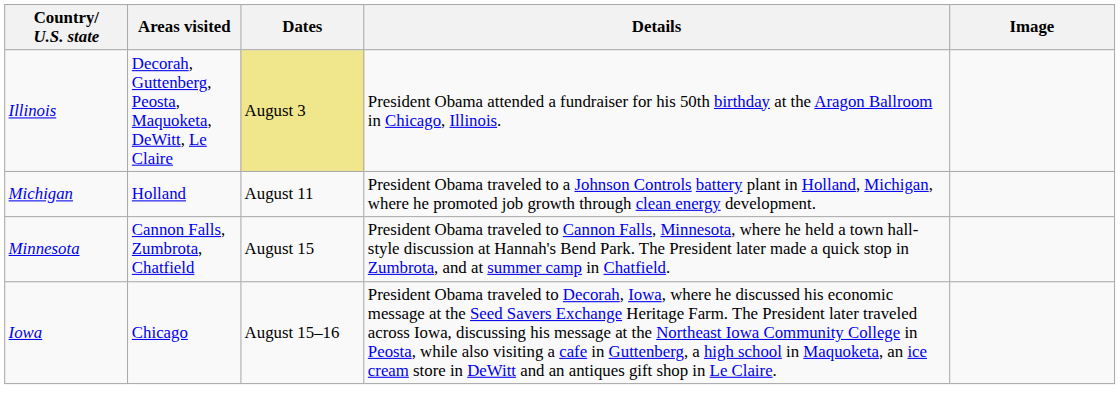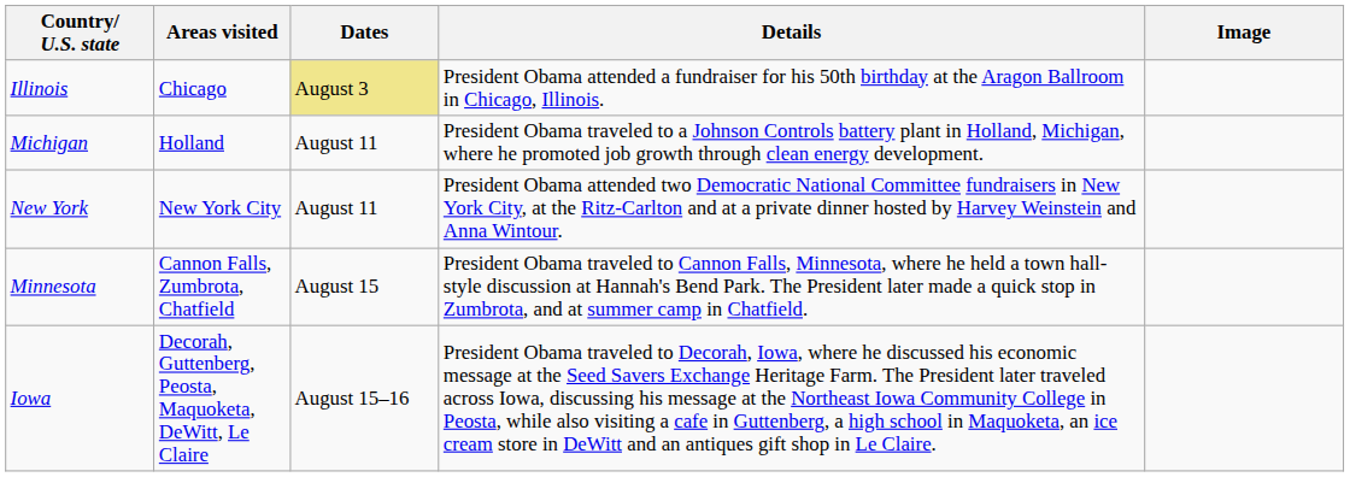Illinois | Areas visited: Decorah, Guttenberg, Peosta, Maquoketa, DeWitt, Le Claire -> Chicago
+ row: New York | New York City | August 11 | President Obama attended two Democratic National Committee fundraisers in New York City, at the Ritz-Carlton and at a private dinner hosted by Harvey Weinstein and Anna Wintour.
Iowa | Areas visited: Chicago -> Decorah, Guttenberg, Peosta, Maquoketa, DeWitt, Le Claire
